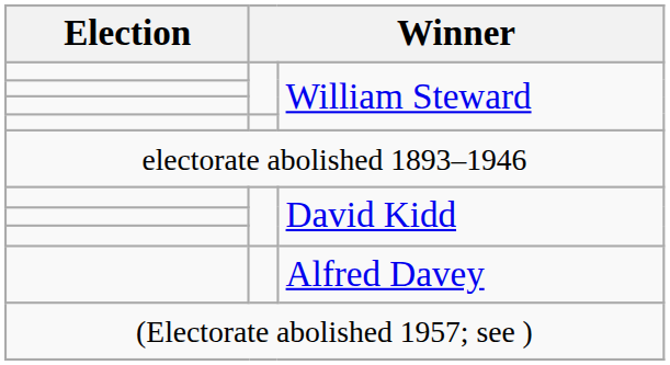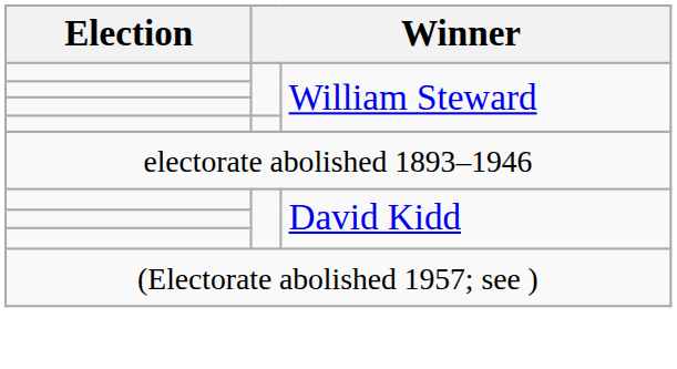- row: Alfred Davey
